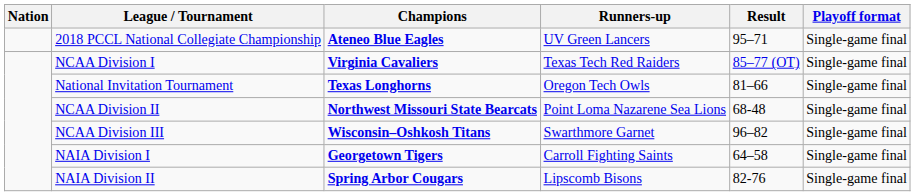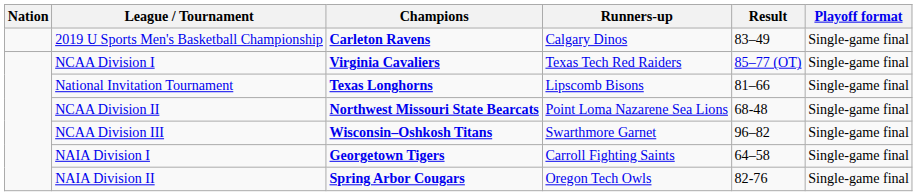+ row: 2019 U Sports Men's Basketball Championship | Carleton Ravens | Calgary Dinos | 83–49 | Single-game final
- row: 2018 PCCL National Collegiate Championship | Ateneo Blue Eagles | UV Green Lancers | 95–71 | Single-game final
National Invitation Tournament | Runners-up: Oregon Tech Owls -> Lipscomb Bisons
NAIA Division II | Runners-up: Lipscomb Bisons -> Oregon Tech Owls
